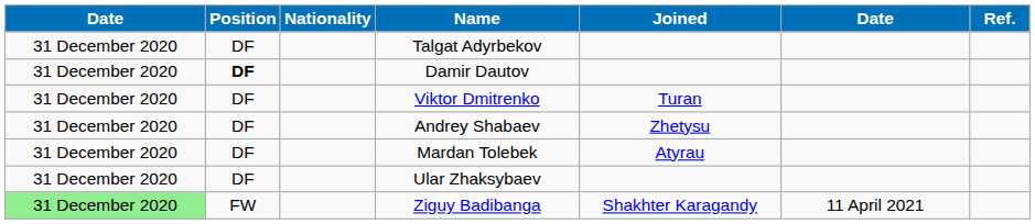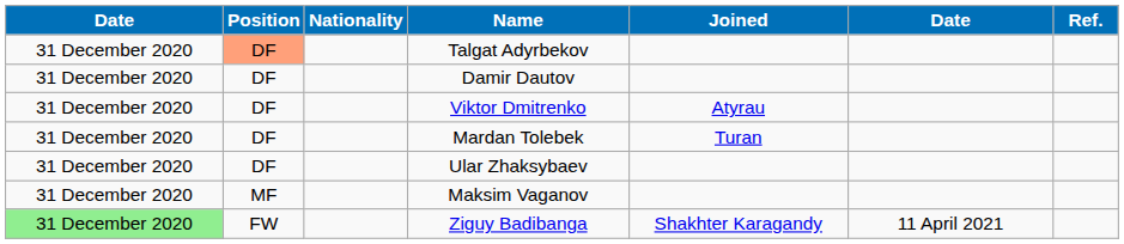Talgat Adyrbekov | Position: no background -> lightsalmon background
Damir Dautov | Position: bold -> normal
Viktor Dmitrenko | Joined: Turan -> Atyrau
- row: 31 December 2020 | DF | Andrey Shabaev | Zhetysu
Mardan Tolebek | Joined: Atyrau -> Turan
+ row: 31 December 2020 | MF | Maksim Vaganov
